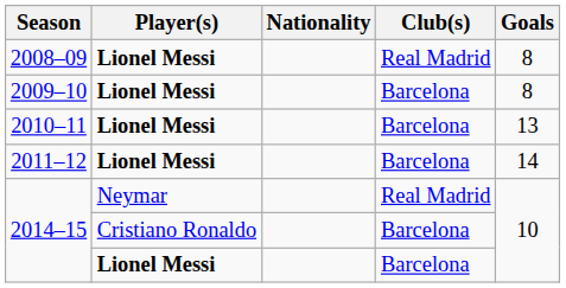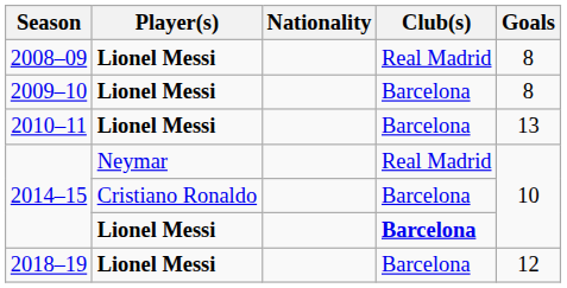- row: 2011–12 | Lionel Messi | Barcelona | 14
2014–15 / Lionel Messi | Club(s): normal -> bold
+ row: 2018–19 | Lionel Messi | Barcelona | 12
